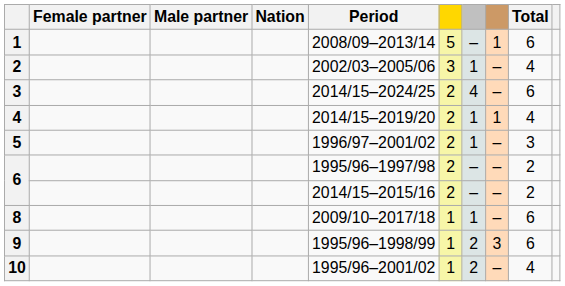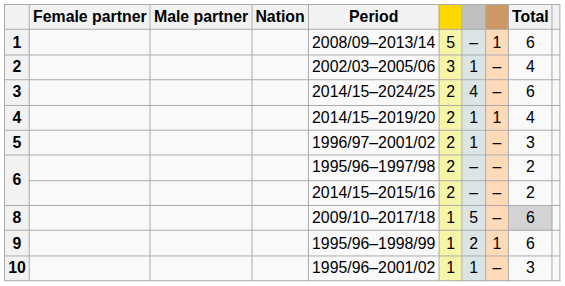8 | column 7: 1 -> 5
8 | Total: no background -> lightgrey background
9 | column 8: 3 -> 1
10 | column 7: 2 -> 1
10 | Total: 4 -> 3
